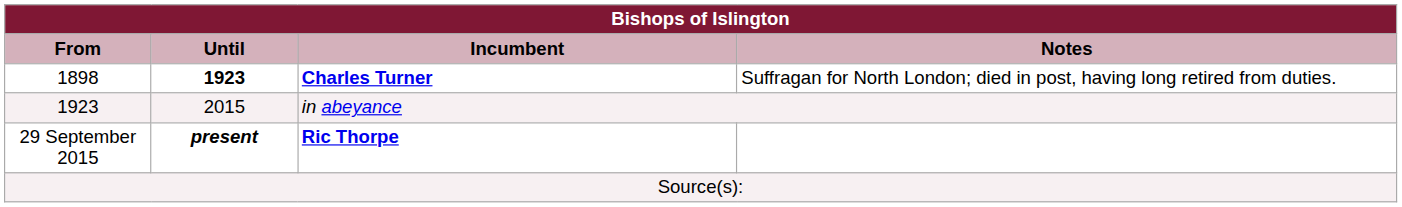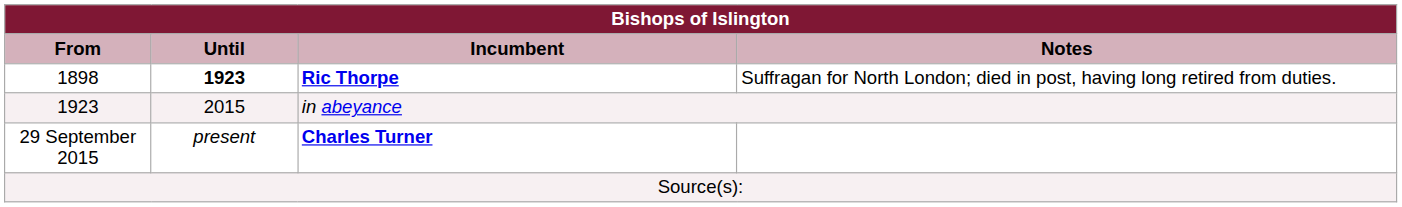1898 | Incumbent: Charles Turner -> Ric Thorpe
29 September 2015 | Until: bold -> normal
29 September 2015 | Incumbent: Ric Thorpe -> Charles Turner
